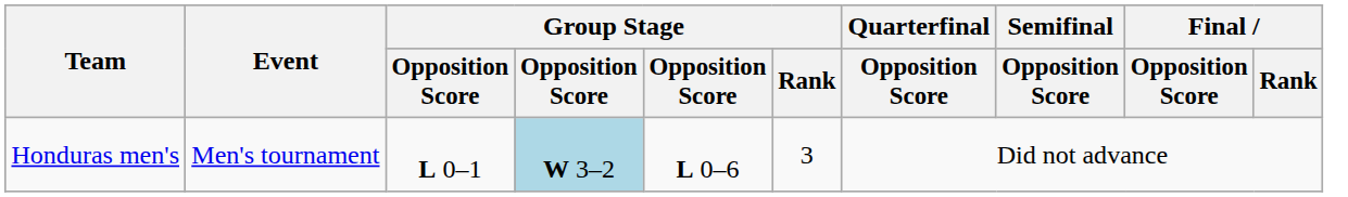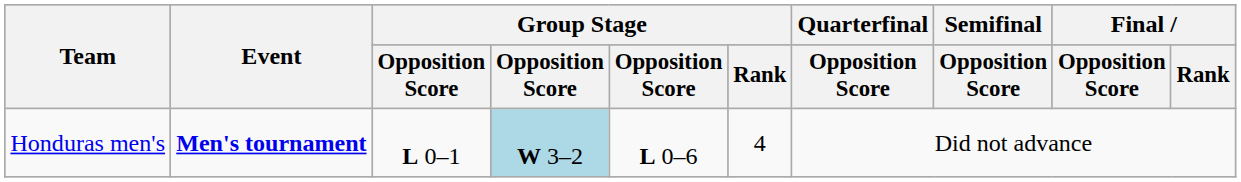Honduras men's | Event: normal -> bold
Honduras men's | Group Stage / Rank: 3 -> 4
